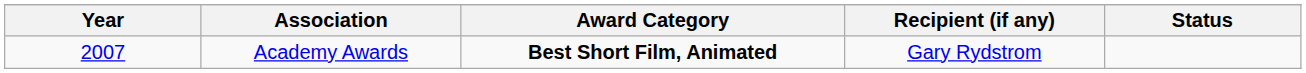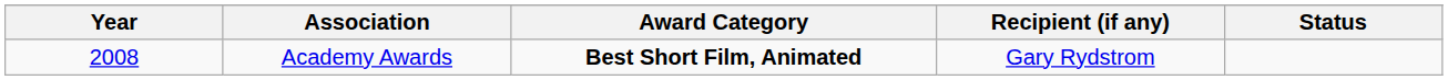Academy Awards | Year: 2007 -> 2008
